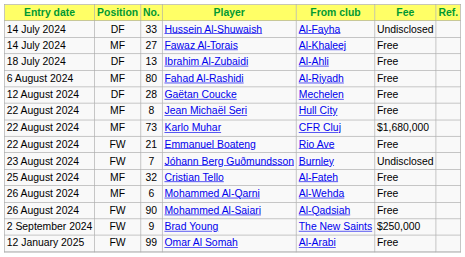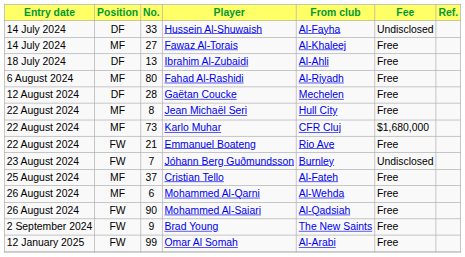Cristian Tello | No.: 32 -> 37
Brad Young | Fee: $250,000 -> Free
